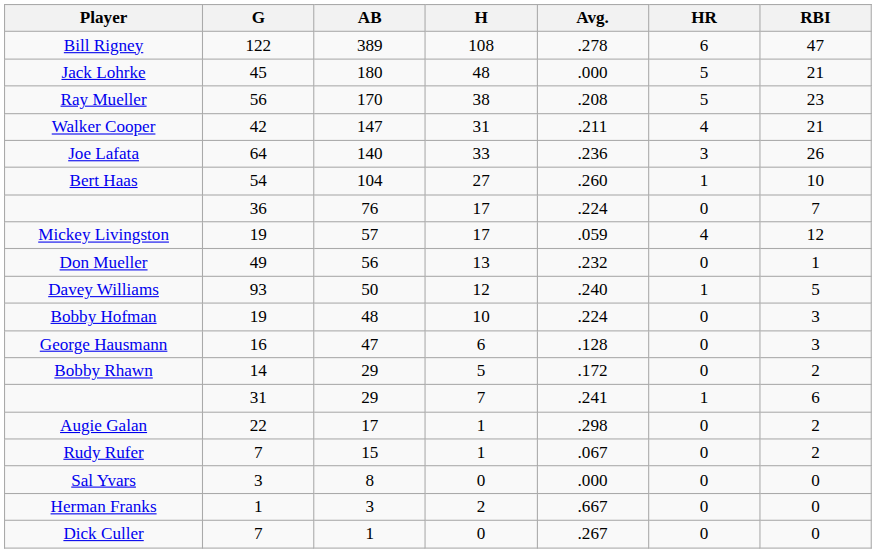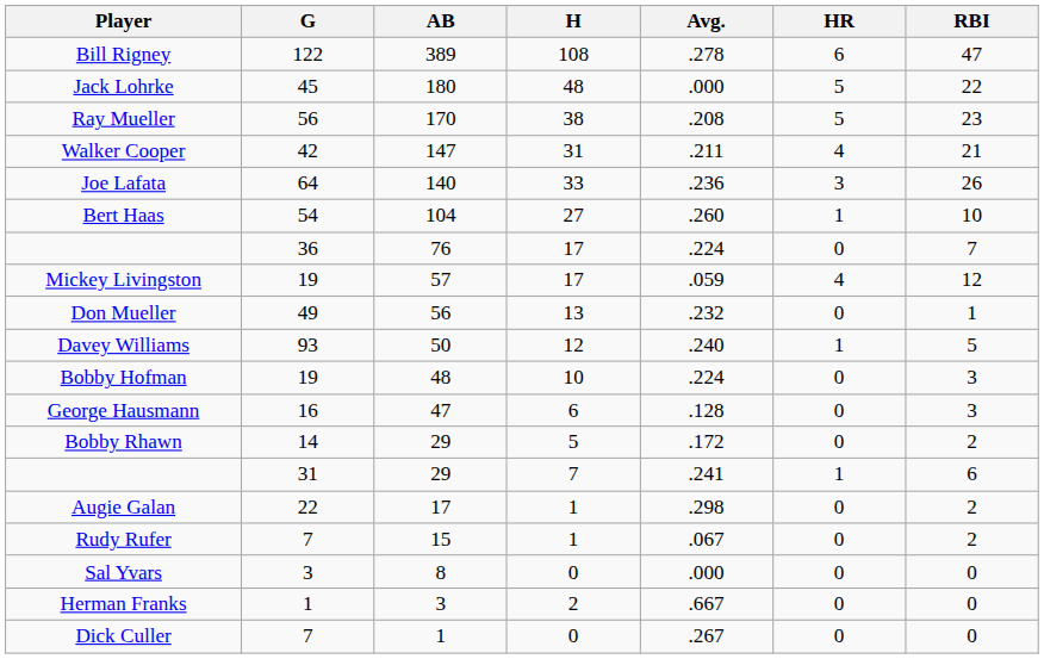Jack Lohrke | RBI: 21 -> 22
